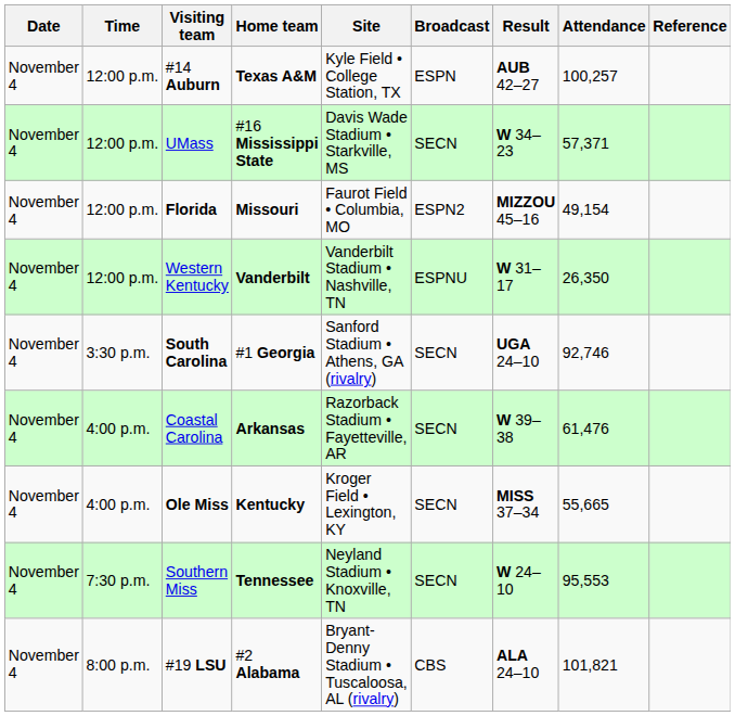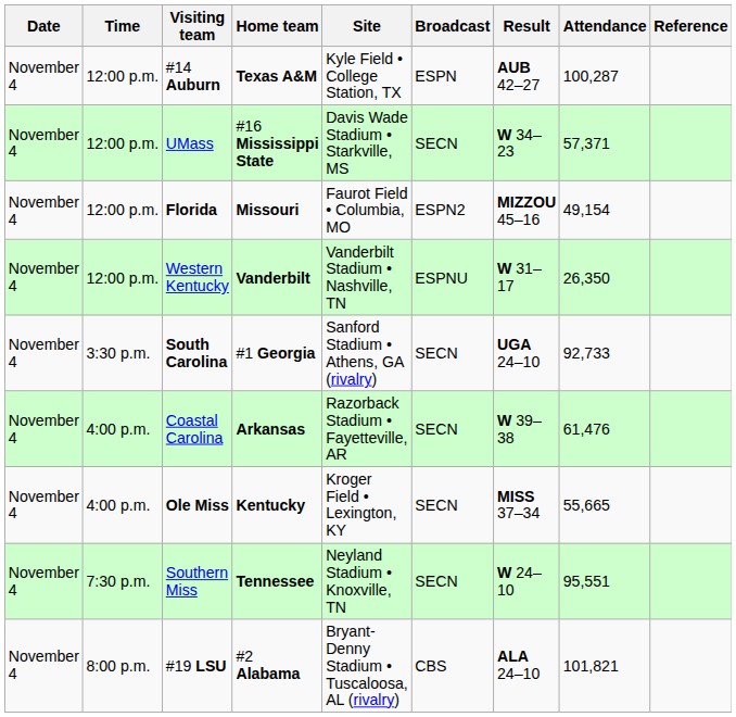#14 Auburn | Attendance: 100,257 -> 100,287
South Carolina | Attendance: 92,746 -> 92,733
Southern Miss | Attendance: 95,553 -> 95,551
